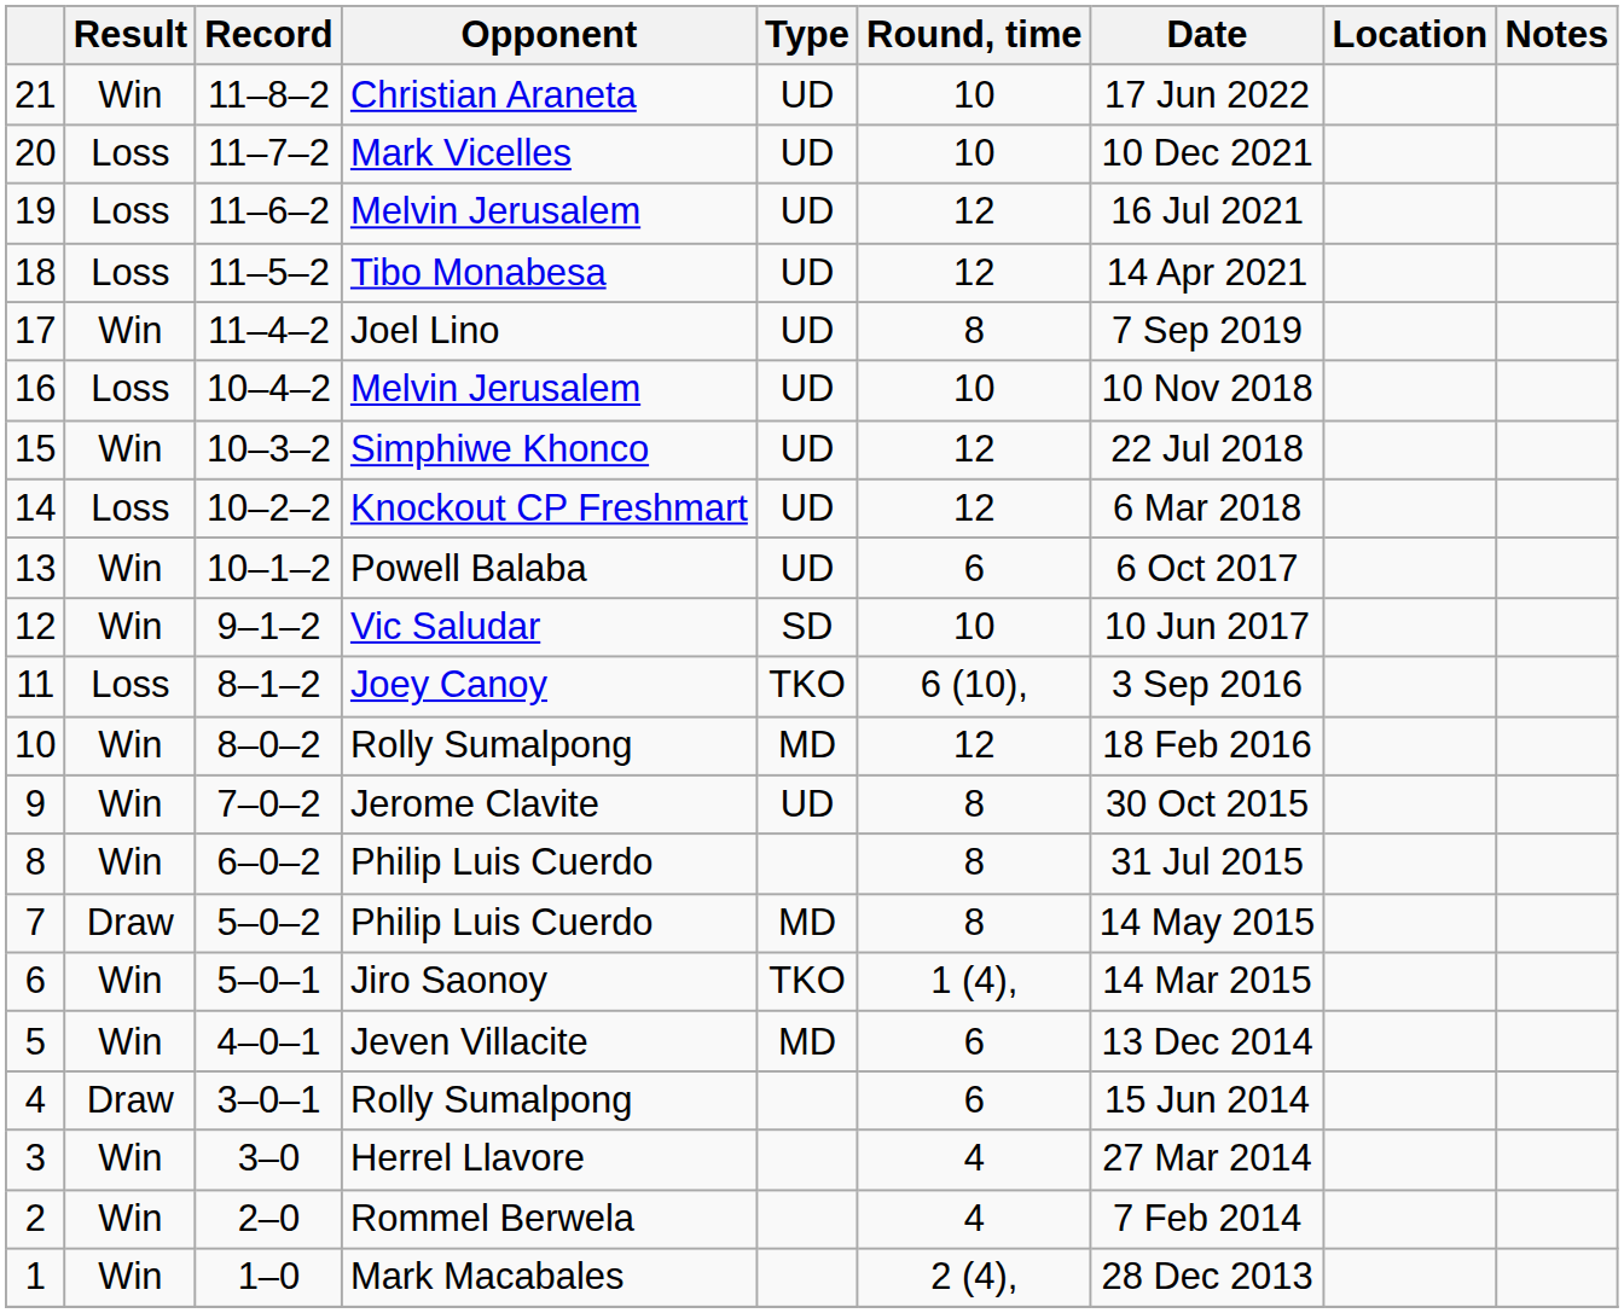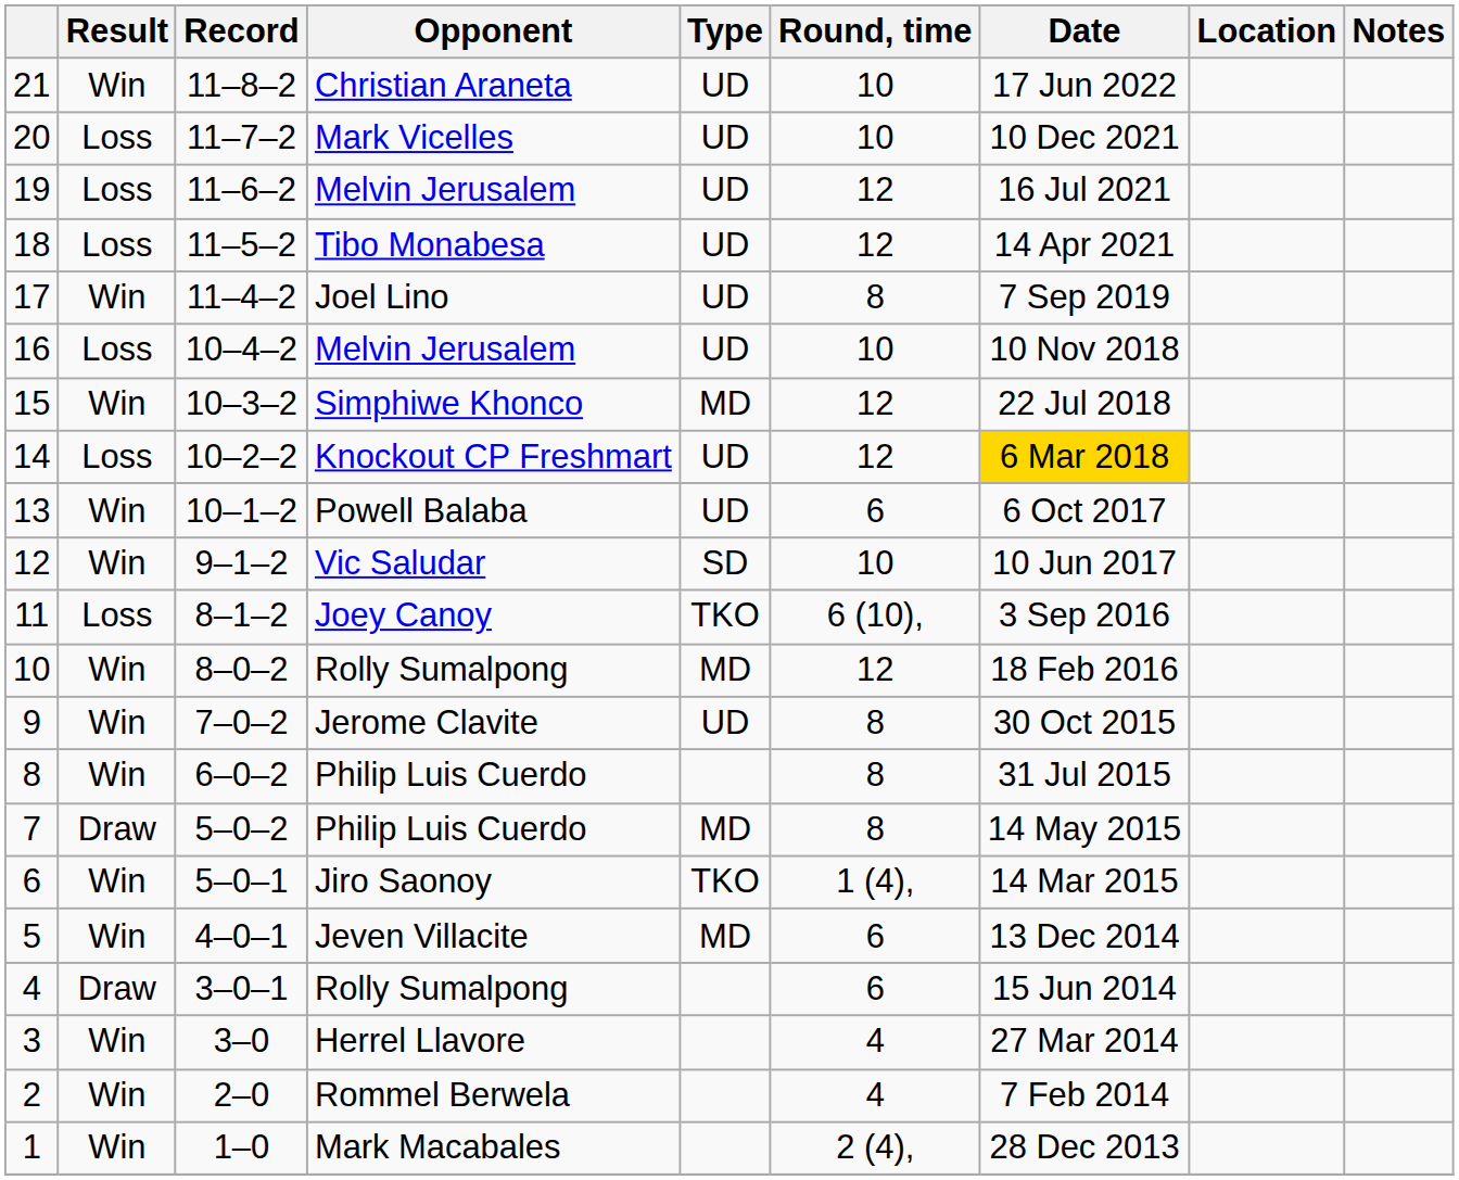15 | Type: UD -> MD
14 | Date: no background -> gold background
